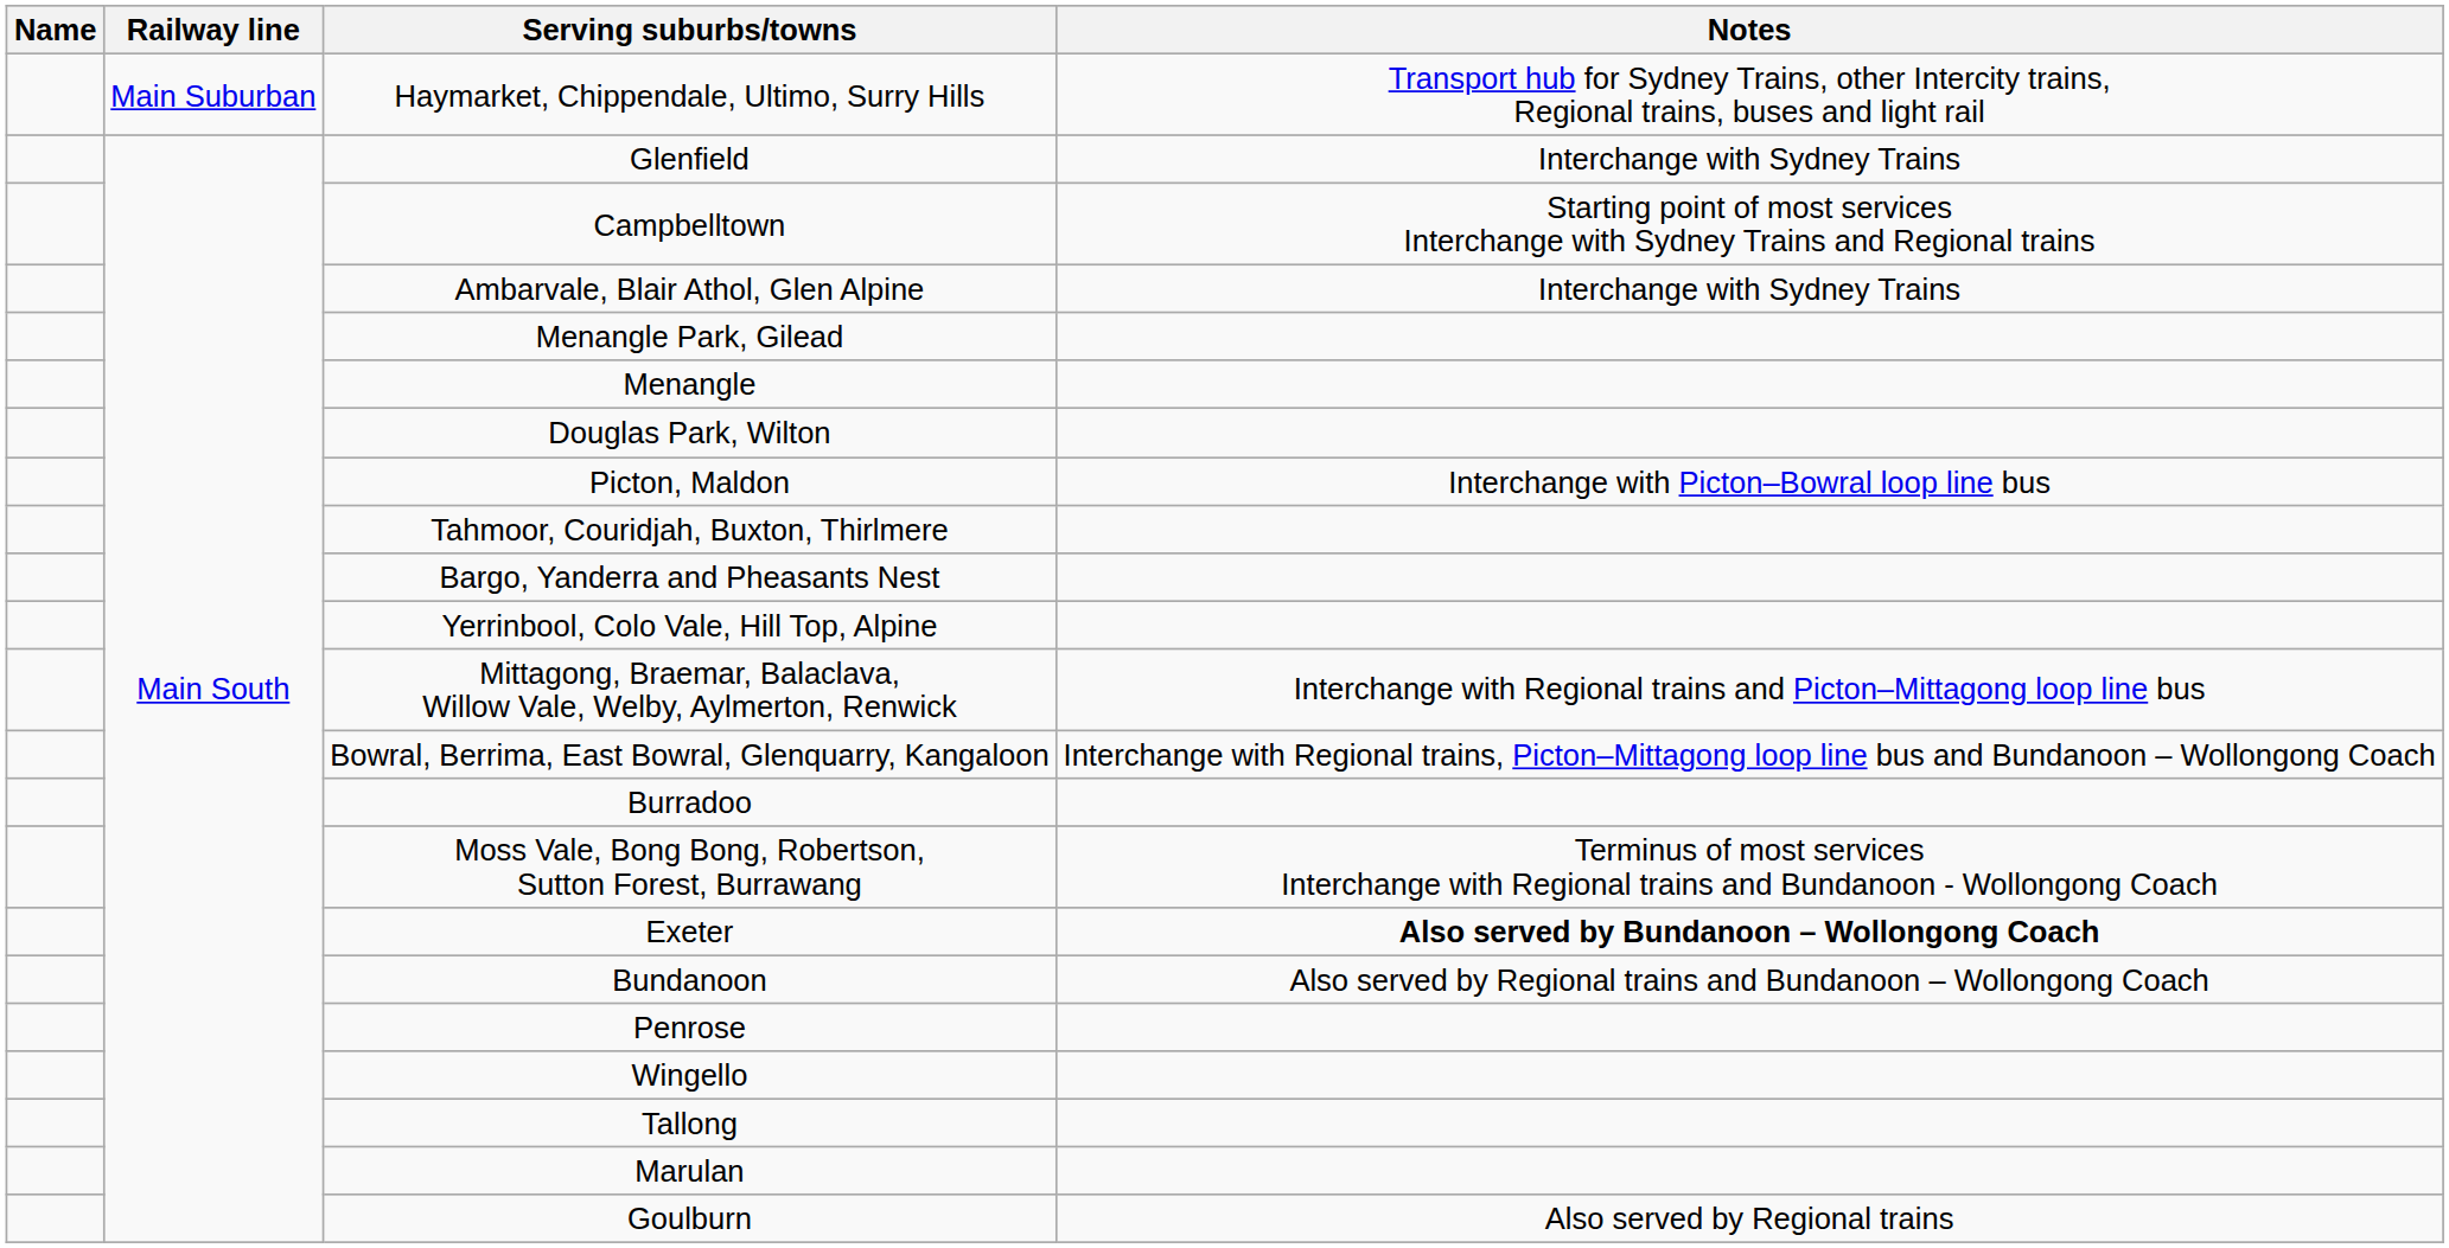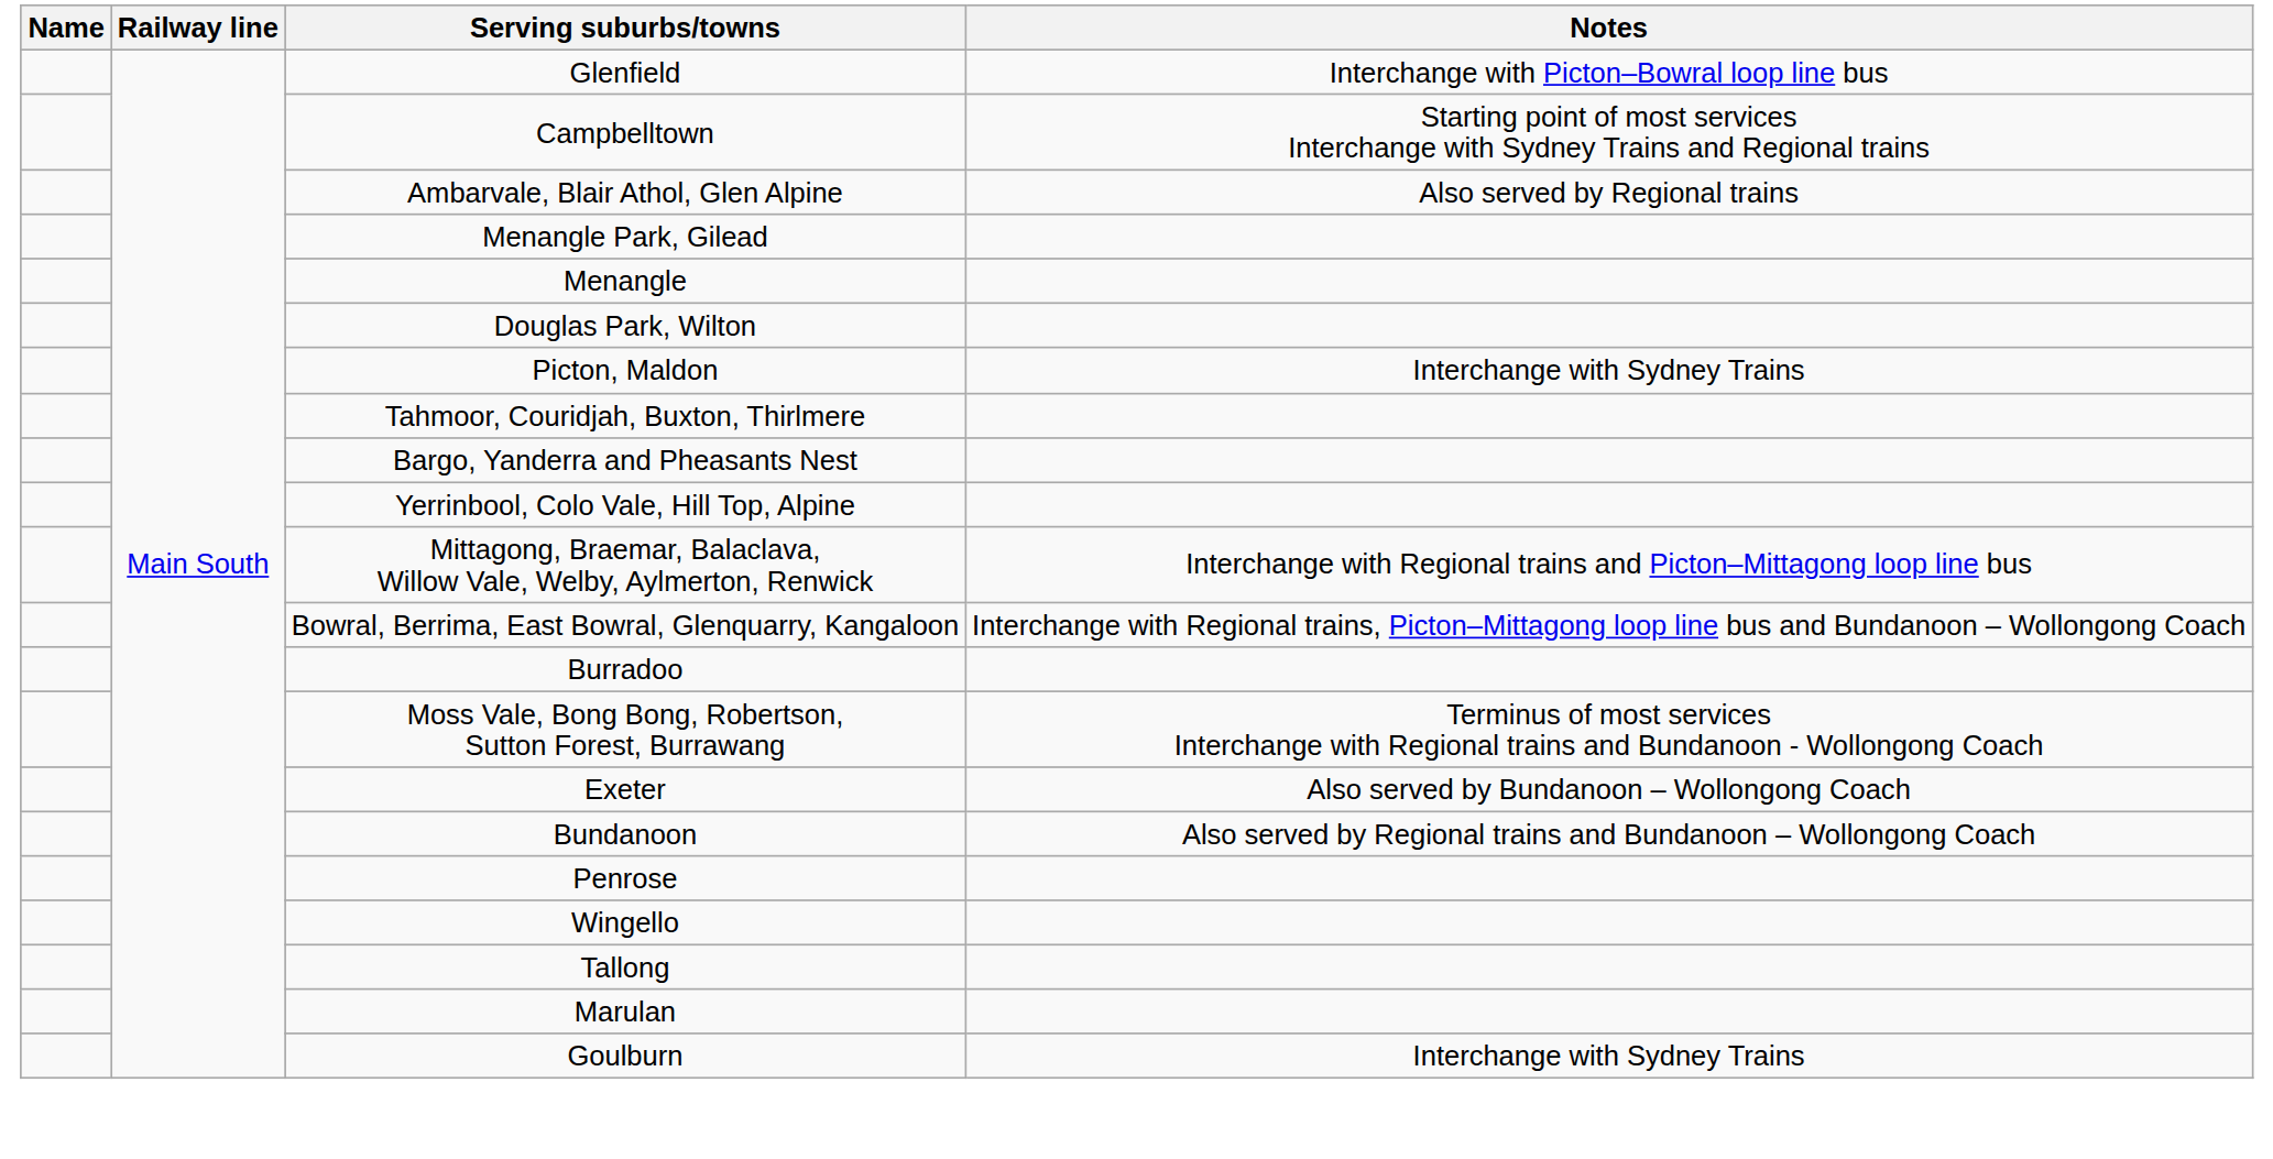- row: Main Suburban | Haymarket, Chippendale, Ultimo, Surry Hills | Transport hub for Sydney Trains, other Intercity trains, Regional trains, buses and light rail
Glenfield | Notes: Interchange with Sydney Trains -> Interchange with Picton–Bowral loop line bus
Ambarvale, Blair Athol, Glen Alpine | Notes: Interchange with Sydney Trains -> Also served by Regional trains
Picton, Maldon | Notes: Interchange with Picton–Bowral loop line bus -> Interchange with Sydney Trains
Exeter | Notes: bold -> normal
Goulburn | Notes: Also served by Regional trains -> Interchange with Sydney Trains
